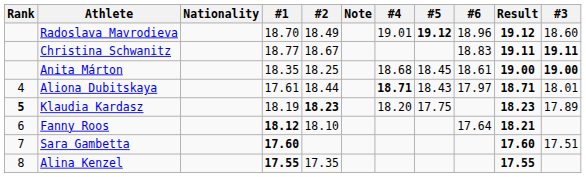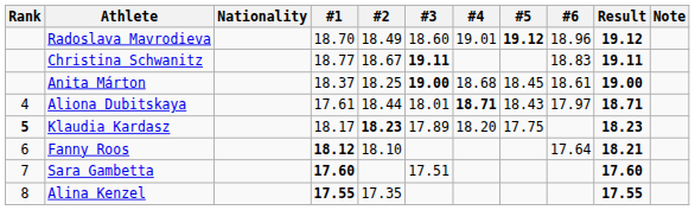columns swapped: #3 <-> Note
Anita Márton | #1: 18.35 -> 18.37
Klaudia Kardasz | #1: 18.19 -> 18.17
